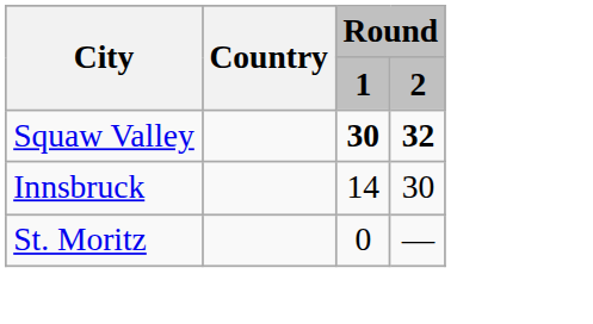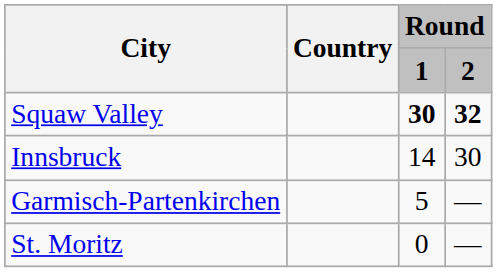+ row: Garmisch-Partenkirchen | 5 | —
